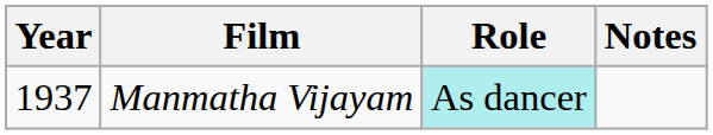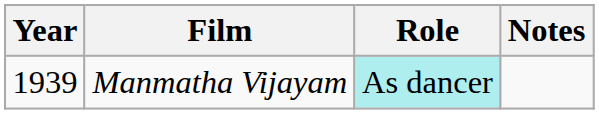Manmatha Vijayam | Year: 1937 -> 1939
